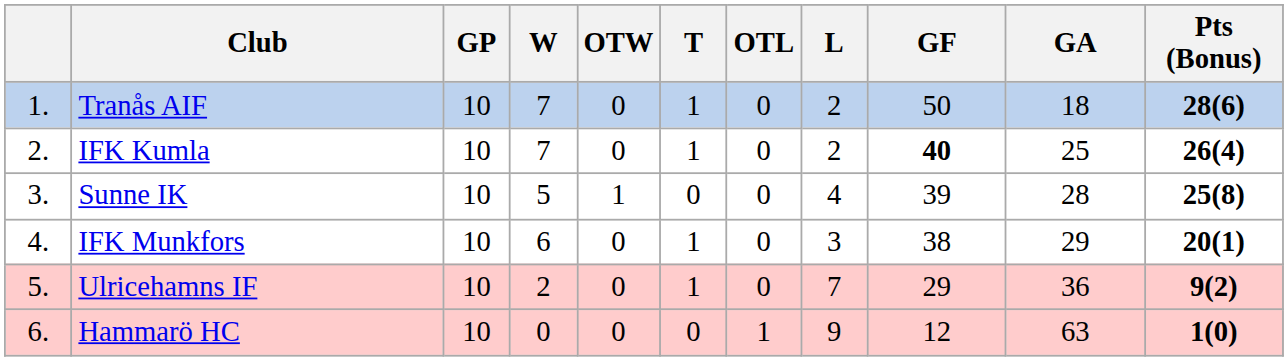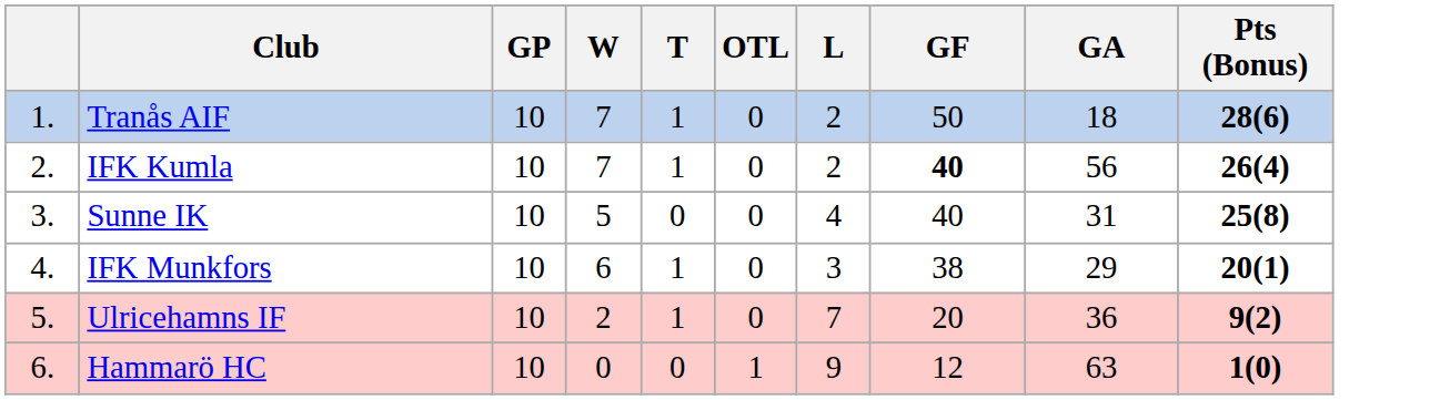- column: OTW | 0 | 0 | 1 | 0 | 0 | 0
IFK Kumla | GA: 25 -> 56
Sunne IK | GF: 39 -> 40
Sunne IK | GA: 28 -> 31
Ulricehamns IF | GF: 29 -> 20
